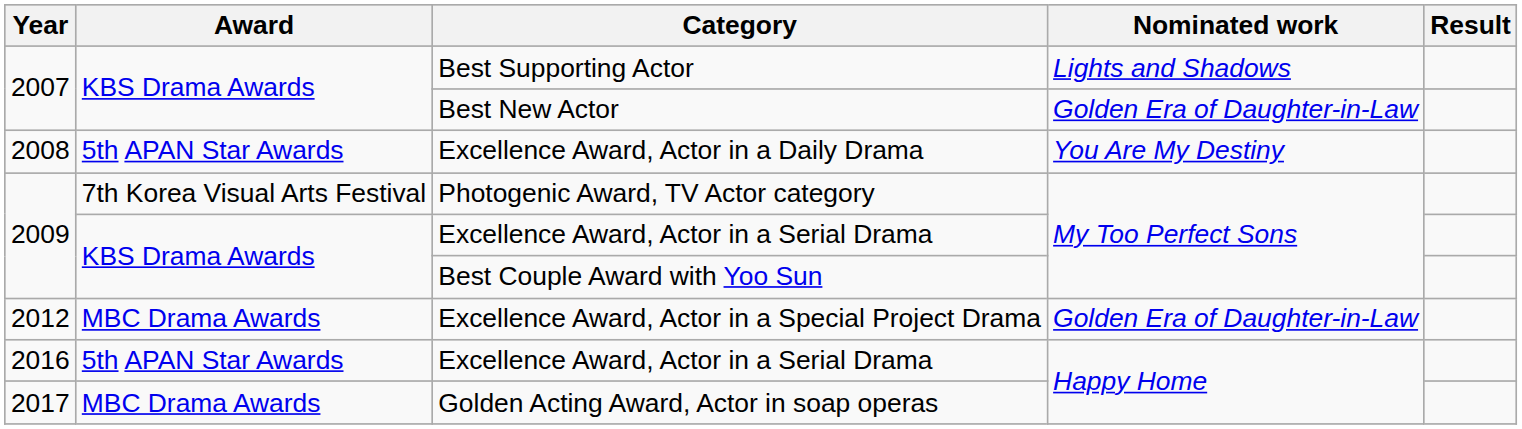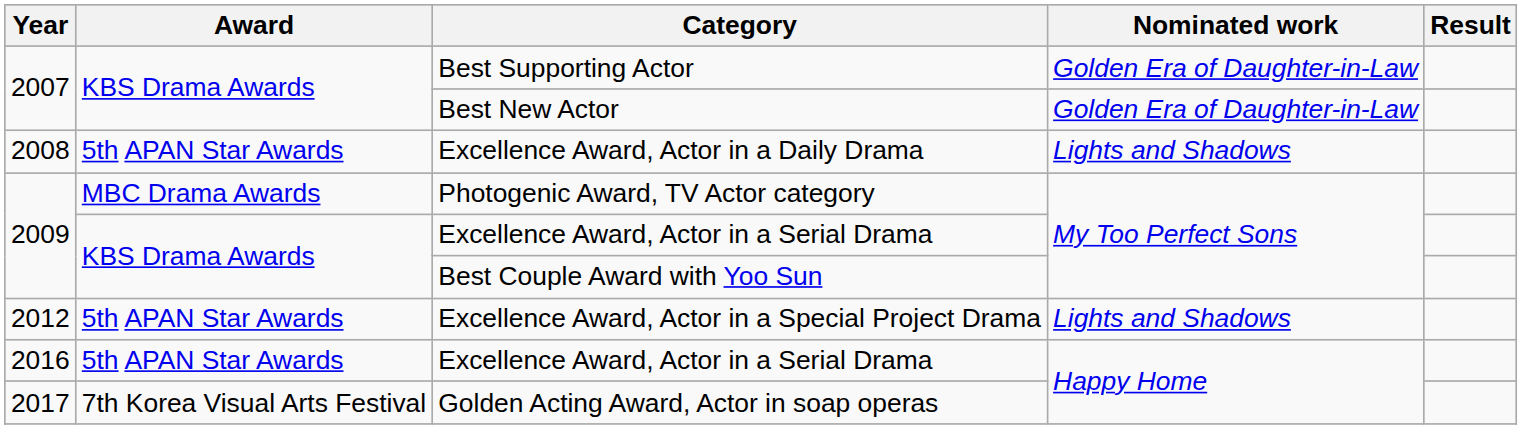Best Supporting Actor | Nominated work: Lights and Shadows -> Golden Era of Daughter-in-Law
Excellence Award, Actor in a Daily Drama | Nominated work: You Are My Destiny -> Lights and Shadows
Photogenic Award, TV Actor category | Award: 7th Korea Visual Arts Festival -> MBC Drama Awards
Excellence Award, Actor in a Special Project Drama | Award: MBC Drama Awards -> 5th APAN Star Awards
Excellence Award, Actor in a Special Project Drama | Nominated work: Golden Era of Daughter-in-Law -> Lights and Shadows
Golden Acting Award, Actor in soap operas | Award: MBC Drama Awards -> 7th Korea Visual Arts Festival
